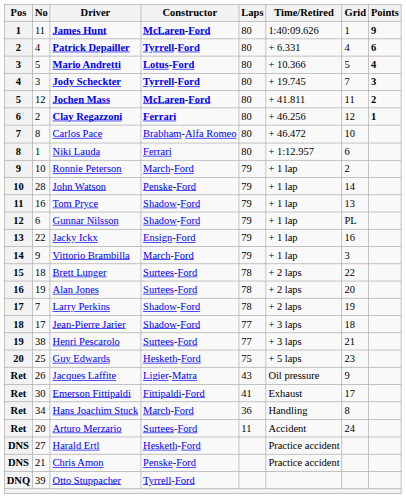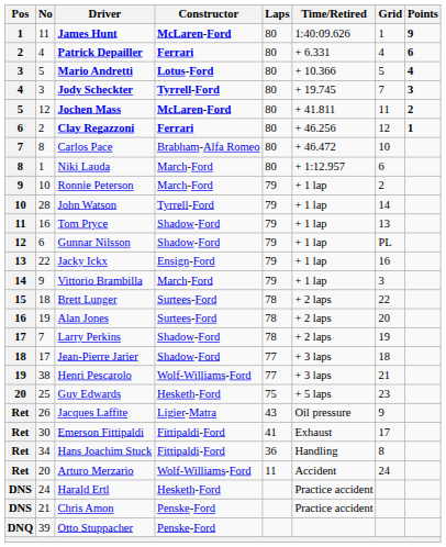Patrick Depailler | Constructor: Tyrrell-Ford -> Ferrari
Niki Lauda | Constructor: Ferrari -> March-Ford
John Watson | Constructor: Penske-Ford -> Tyrrell-Ford
Henri Pescarolo | Constructor: Surtees-Ford -> Wolf-Williams-Ford
Hans Joachim Stuck | Constructor: March-Ford -> Fittipaldi-Ford
Arturo Merzario | Constructor: Surtees-Ford -> Wolf-Williams-Ford
Harald Ertl | No: 27 -> 24
Otto Stuppacher | Constructor: Tyrrell-Ford -> Penske-Ford
